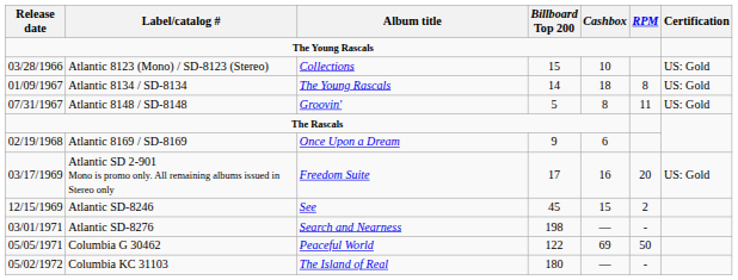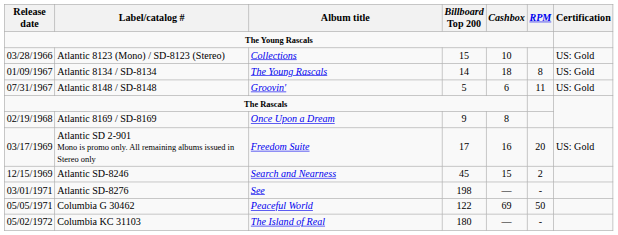Atlantic 8148 / SD-8148 | Cashbox: 8 -> 6
Atlantic 8169 / SD-8169 | Cashbox: 6 -> 8
Atlantic SD-8246 | Album title: See -> Search and Nearness
Atlantic SD-8276 | Album title: Search and Nearness -> See
